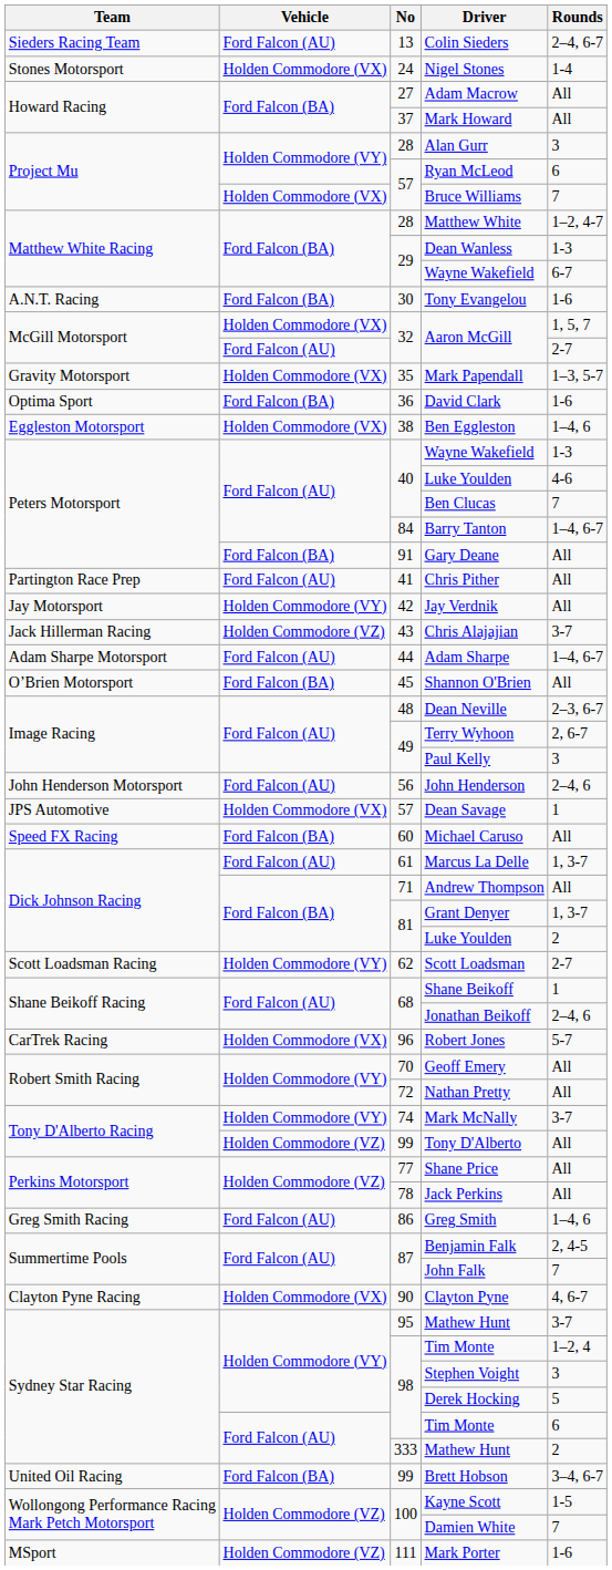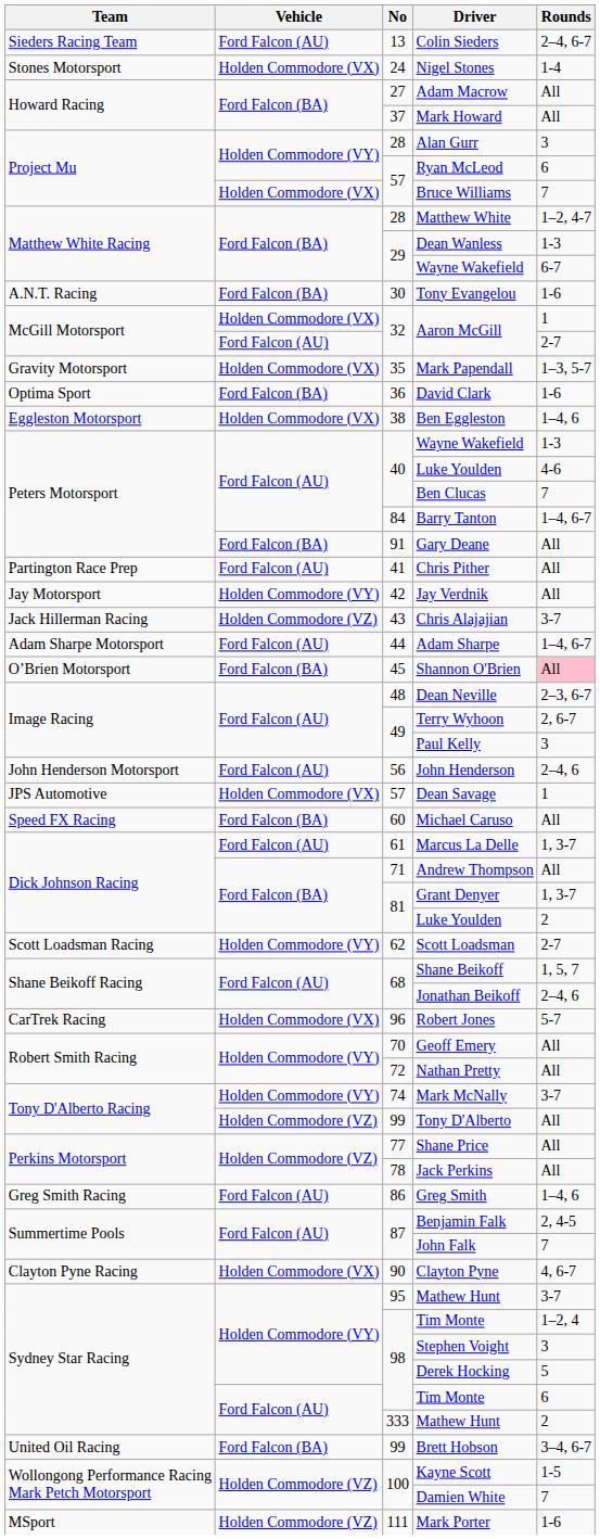Holden Commodore (VX) / Aaron McGill | Rounds: 1, 5, 7 -> 1
Shannon O'Brien | Rounds: no background -> pink background
Shane Beikoff | Rounds: 1 -> 1, 5, 7
